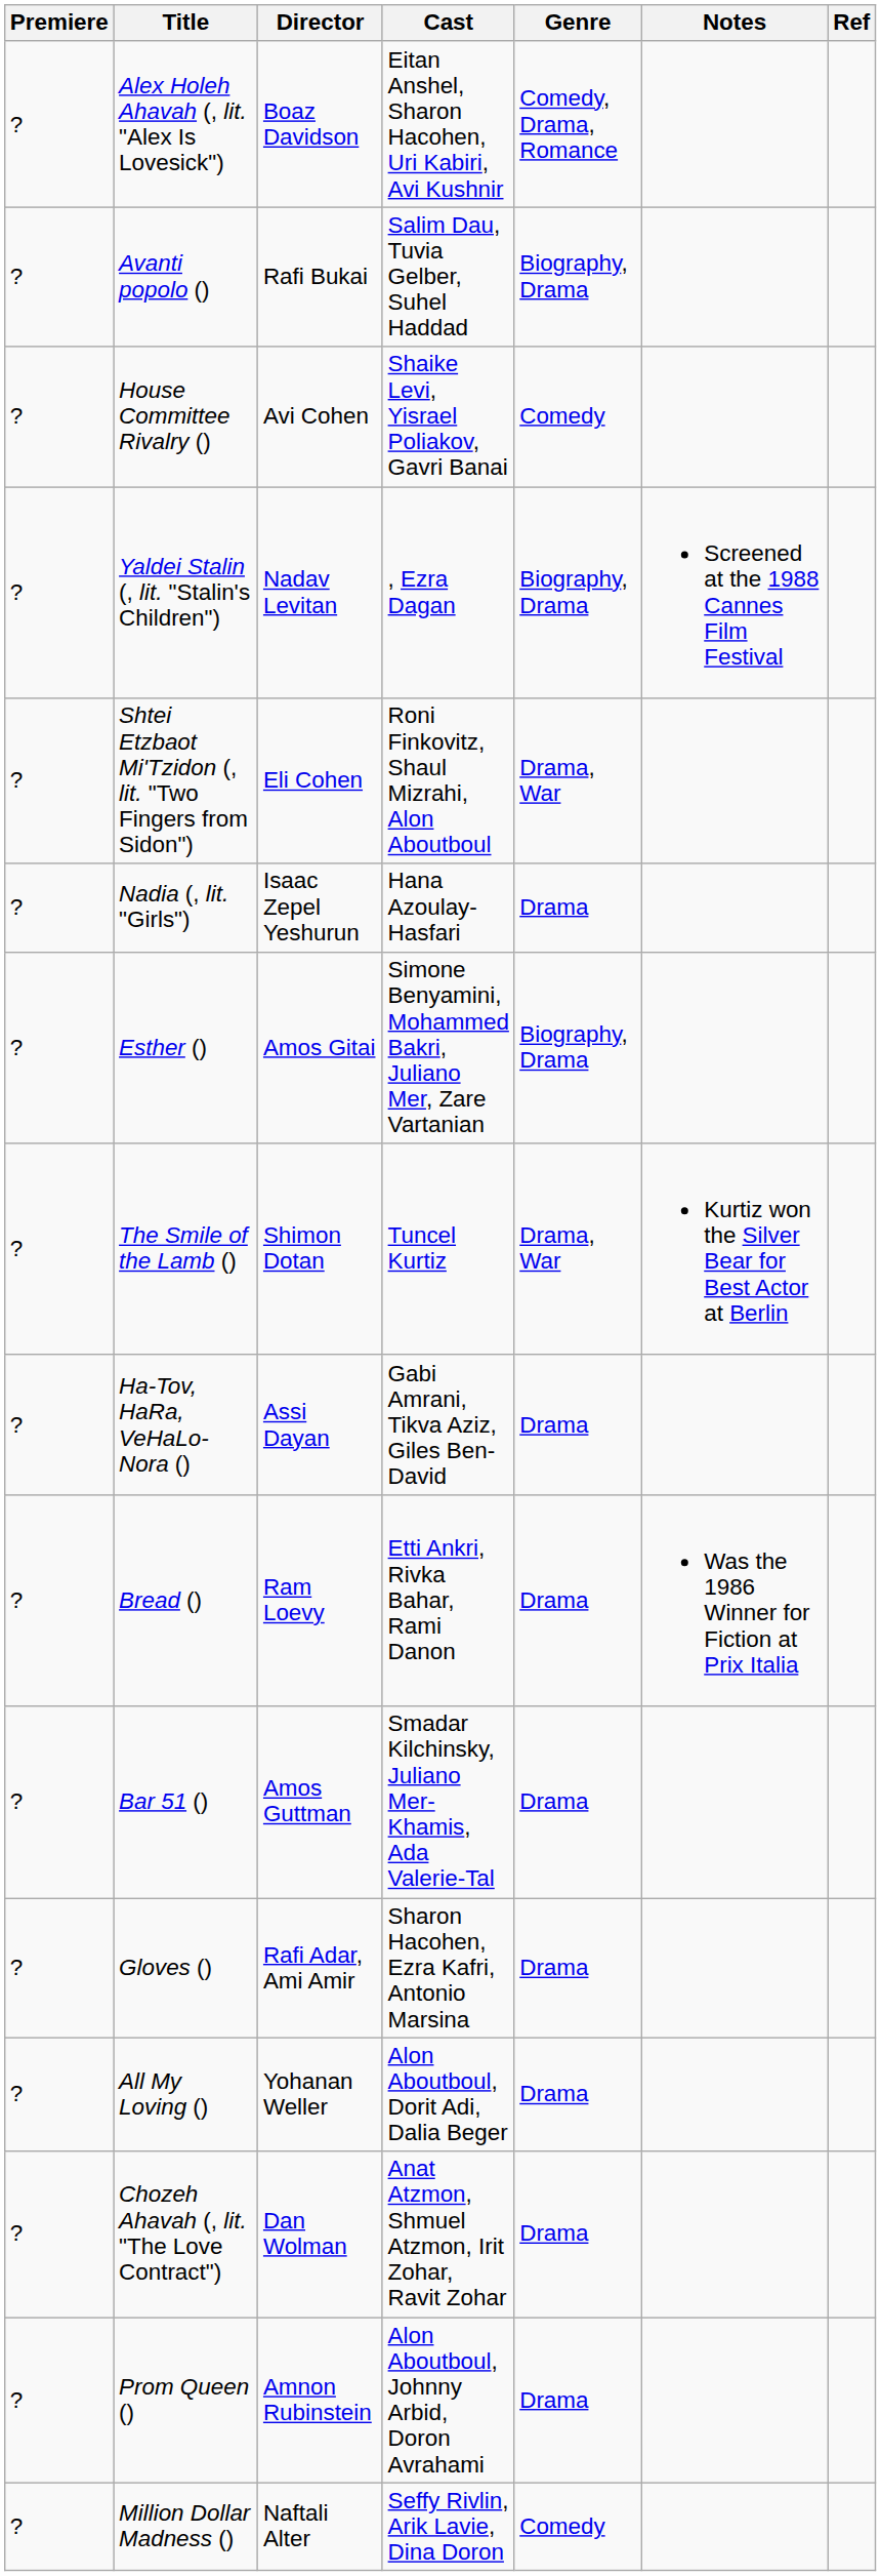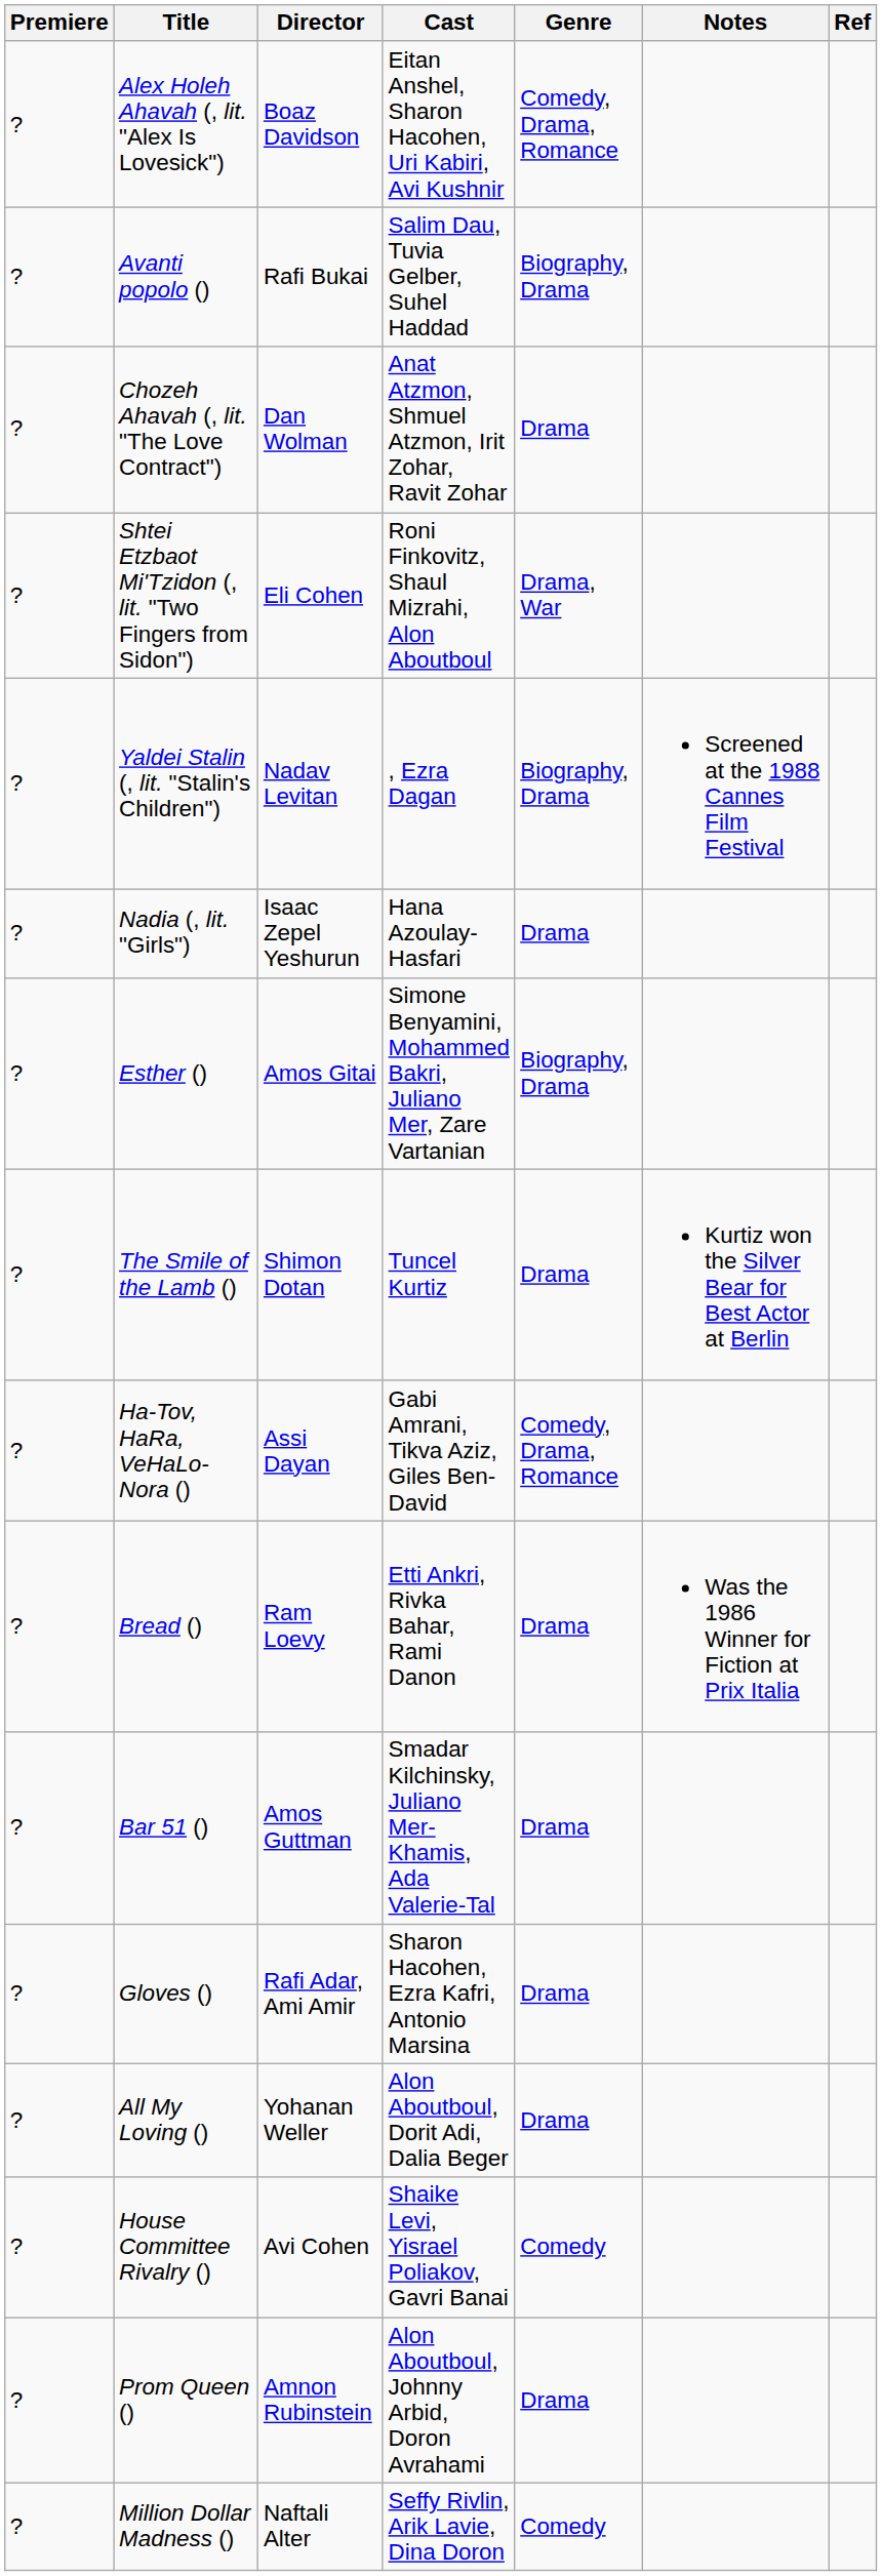rows swapped: Chozeh Ahavah (, lit. "The Love Contract") <-> House Committee Rivalry ()
rows swapped: Yaldei Stalin (, lit. "Stalin's Children") <-> Shtei Etzbaot Mi'Tzidon (, lit. "Two Fingers from Sidon")
The Smile of the Lamb () | Genre: Drama, War -> Drama
Ha-Tov, HaRa, VeHaLo-Nora () | Genre: Drama -> Comedy, Drama, Romance
